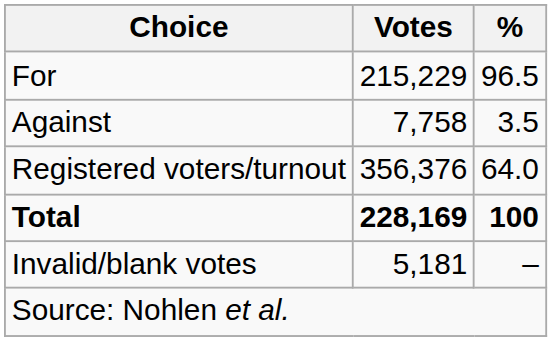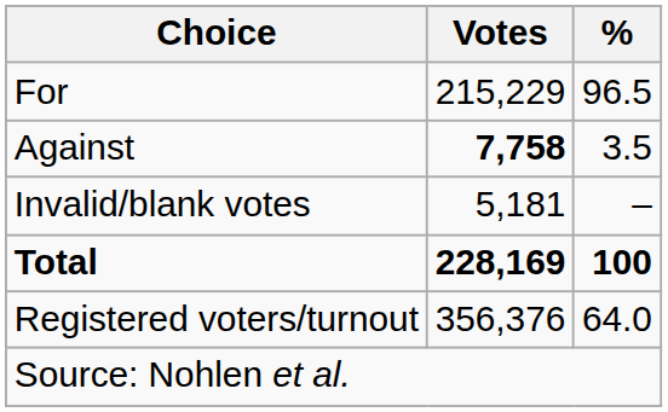Against | Votes: normal -> bold
rows swapped: Invalid/blank votes <-> Registered voters/turnout
